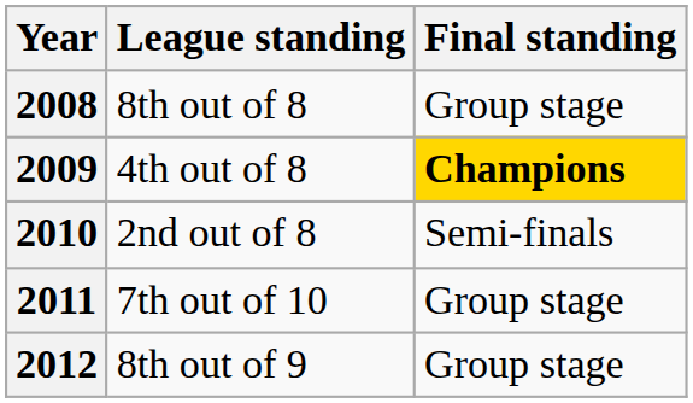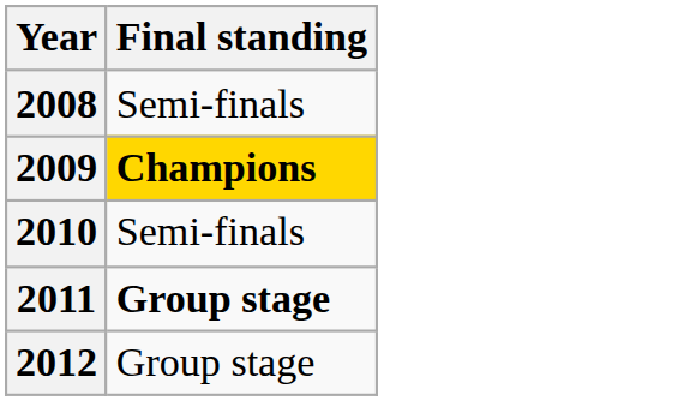- column: League standing | 8th out of 8 | 4th out of 8 | 2nd out of 8 | 7th out of 10 | 8th out of 9
2008 | Final standing: Group stage -> Semi-finals
2011 | Final standing: normal -> bold
